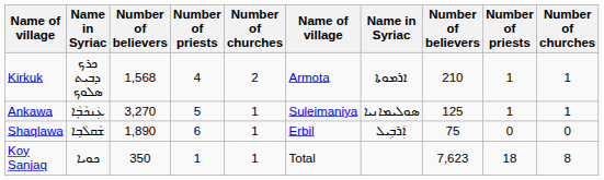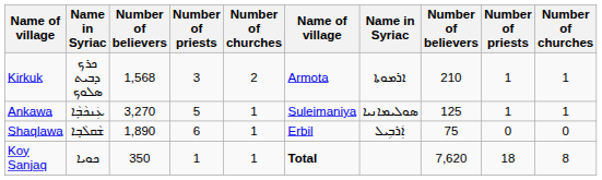Kirkuk | column 4: 4 -> 3
Koy Sanjaq | column 6: normal -> bold
Koy Sanjaq | column 8: 7,623 -> 7,620
